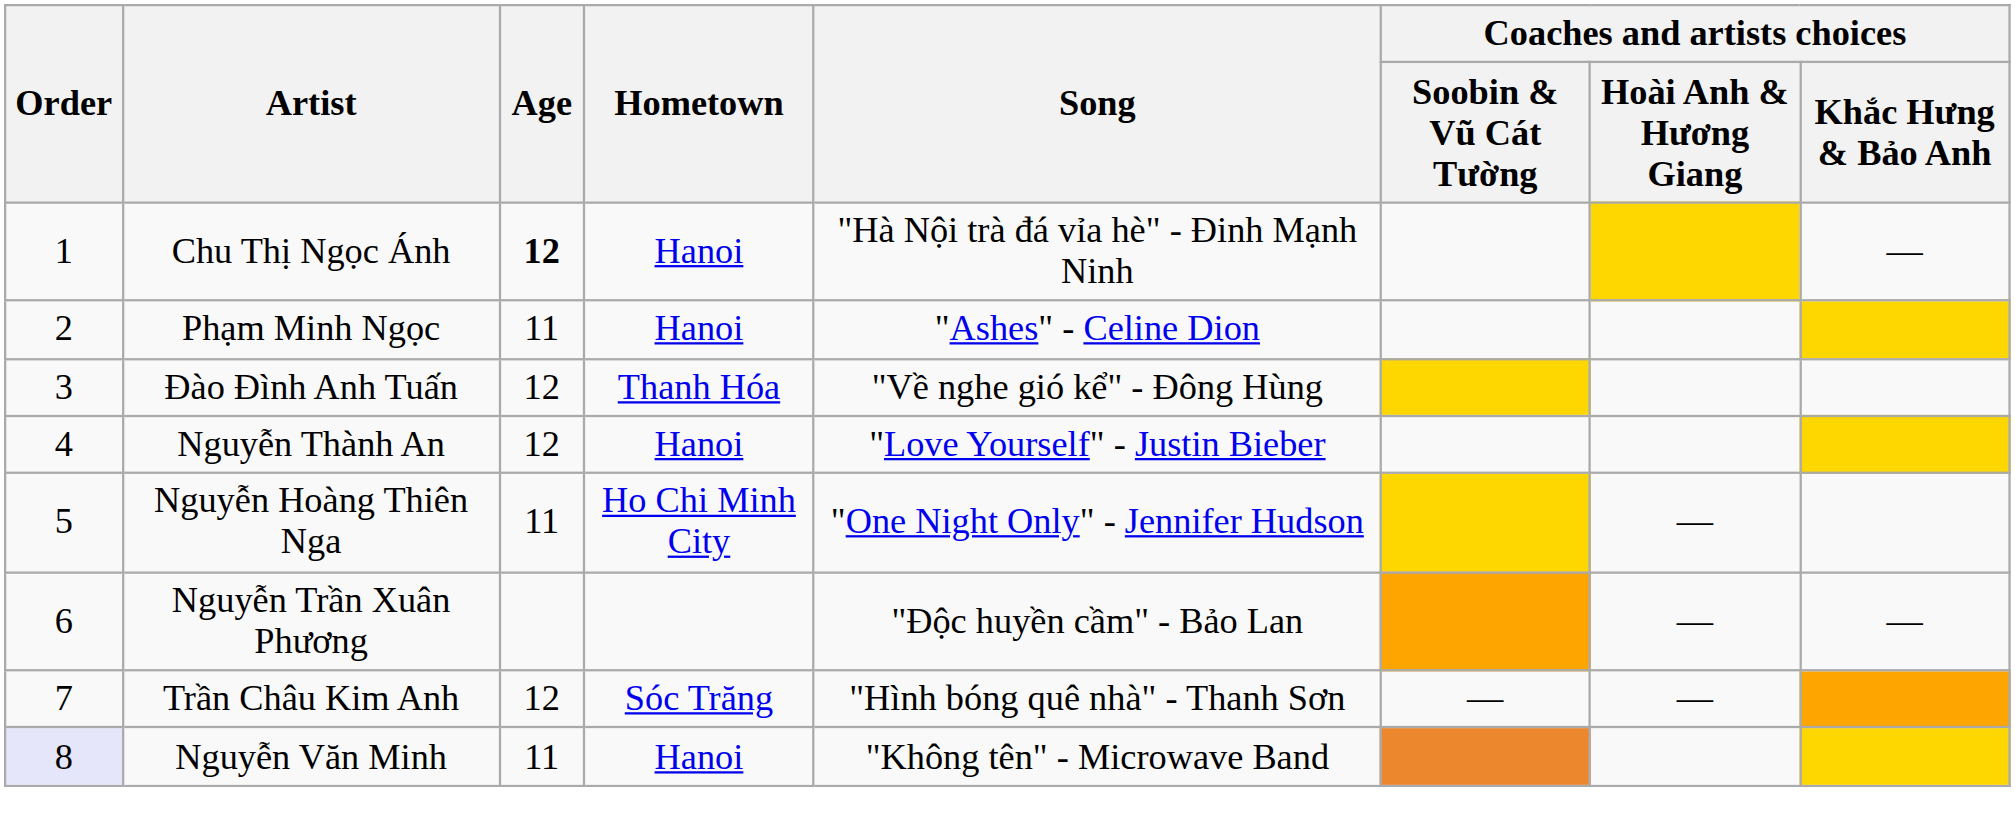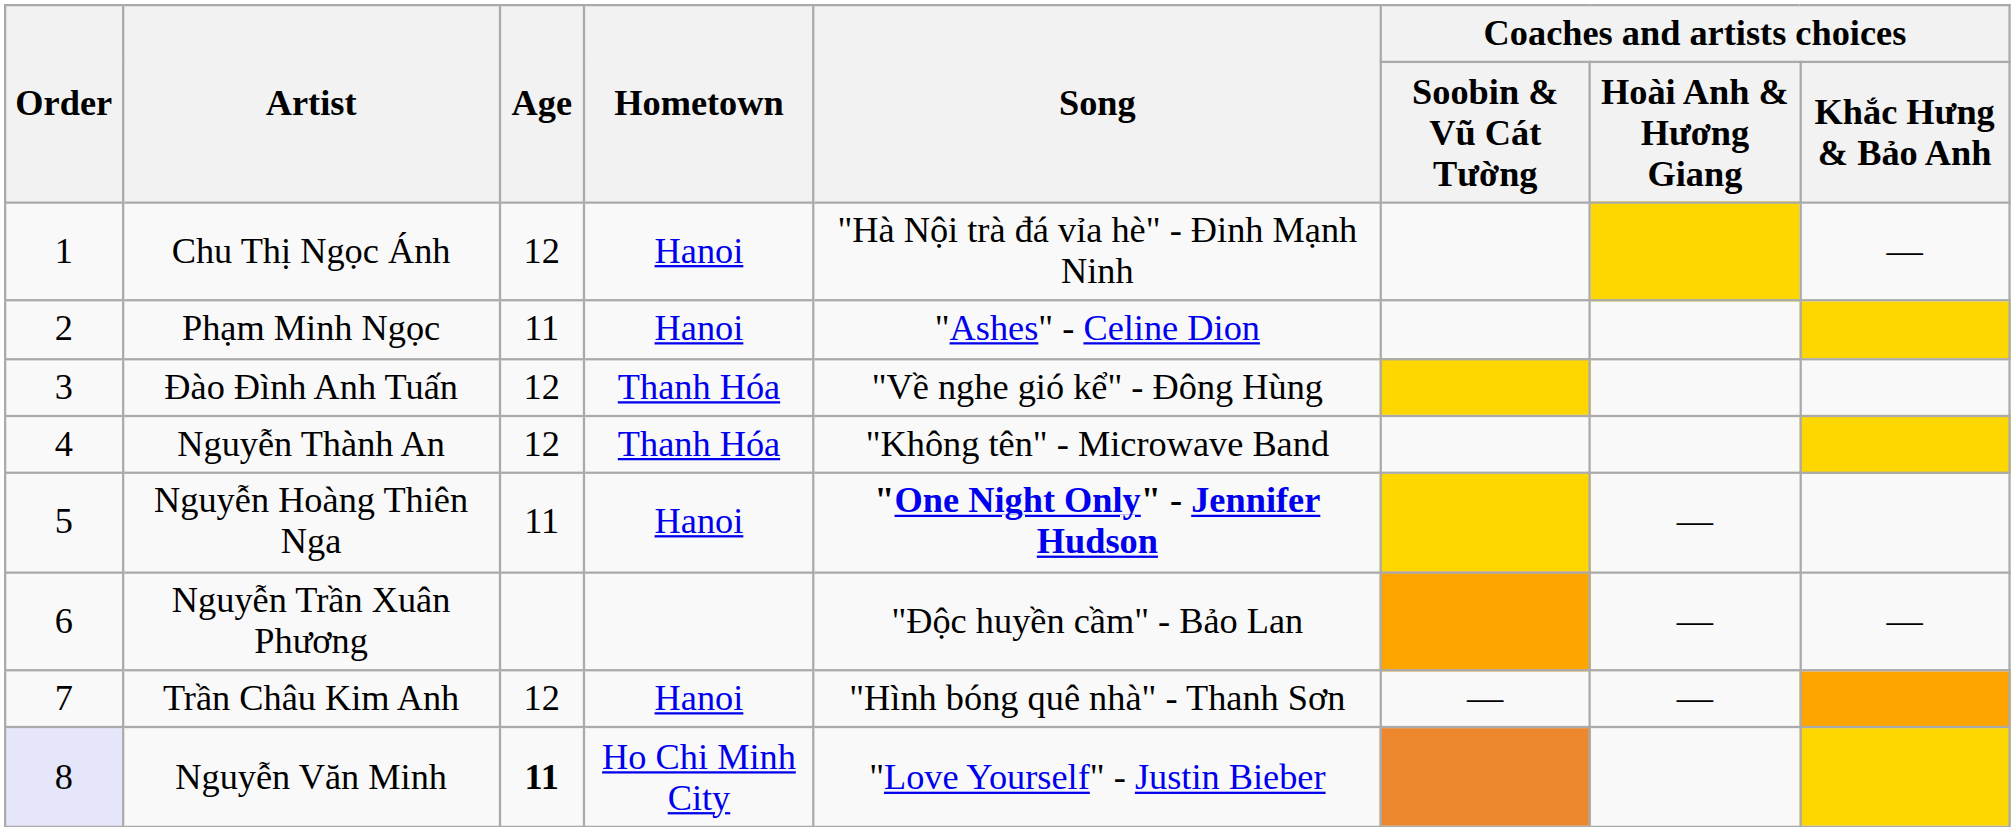Chu Thị Ngọc Ánh | Age: bold -> normal
Nguyễn Thành An | Hometown: Hanoi -> Thanh Hóa
Nguyễn Thành An | Song: "Love Yourself" - Justin Bieber -> "Không tên" - Microwave Band
Nguyễn Hoàng Thiên Nga | Hometown: Ho Chi Minh City -> Hanoi
Nguyễn Hoàng Thiên Nga | Song: normal -> bold
Trần Châu Kim Anh | Hometown: Sóc Trăng -> Hanoi
Nguyễn Văn Minh | Age: normal -> bold
Nguyễn Văn Minh | Hometown: Hanoi -> Ho Chi Minh City
Nguyễn Văn Minh | Song: "Không tên" - Microwave Band -> "Love Yourself" - Justin Bieber
